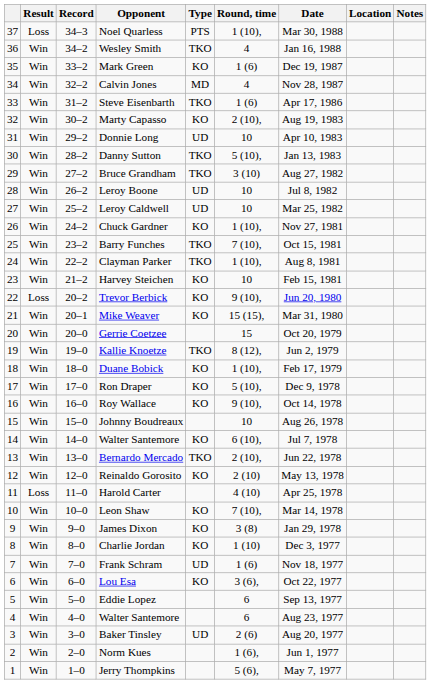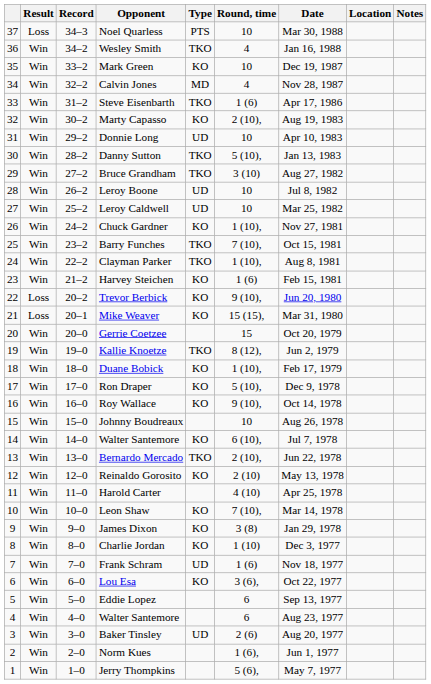Noel Quarless | Round, time: 1 (10), -> 10
Mark Green | Round, time: 1 (6) -> 10
Harvey Steichen | Round, time: 10 -> 1 (6)
Mike Weaver | Result: Win -> Loss
Harold Carter | Result: Loss -> Win
